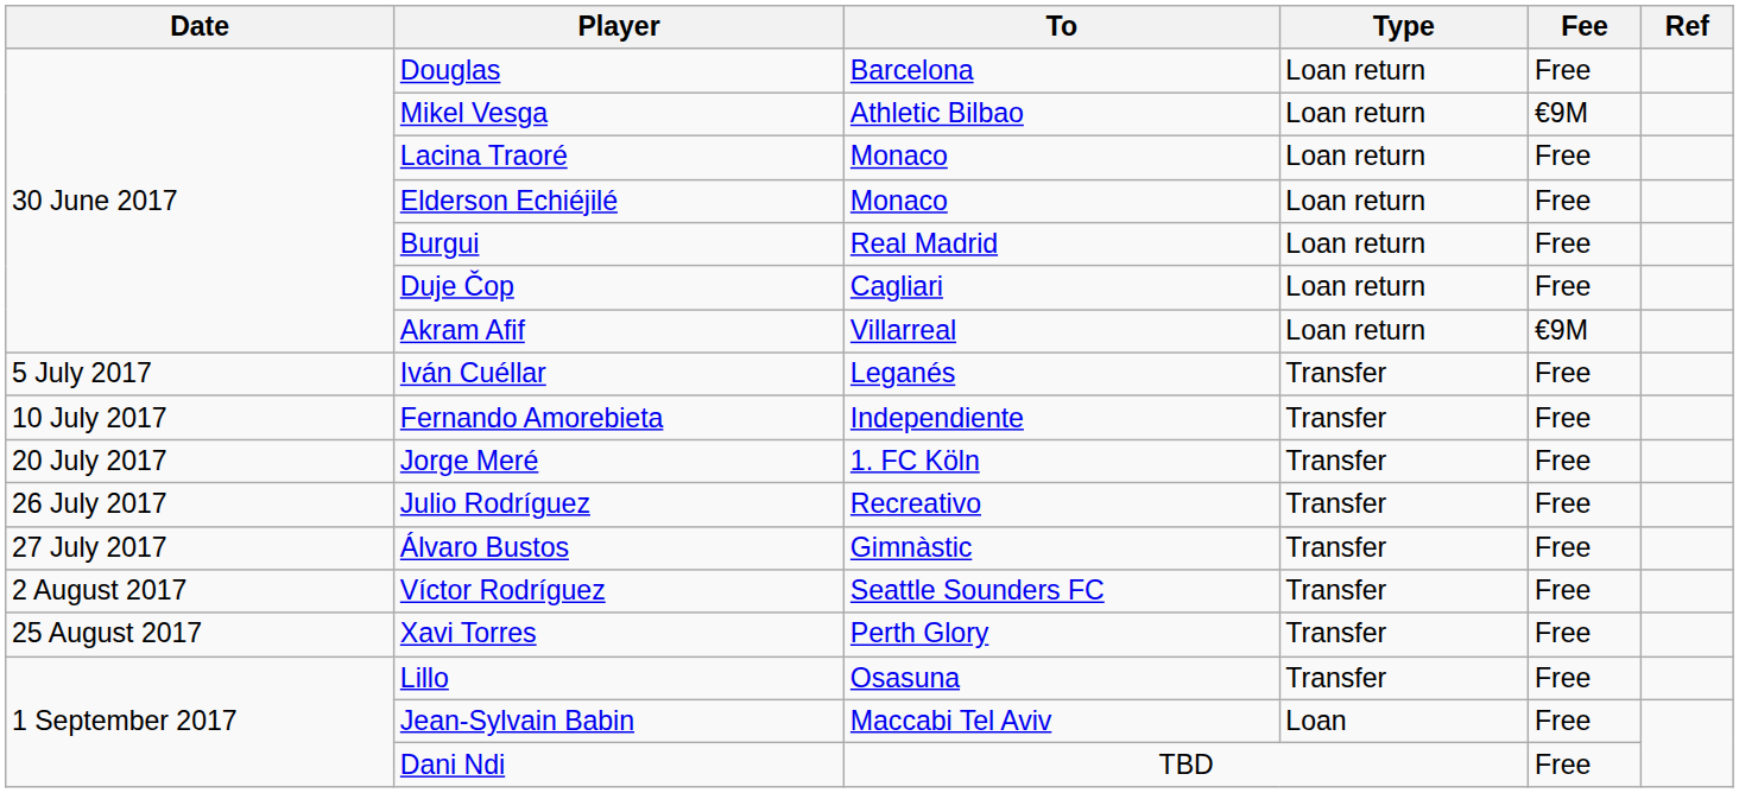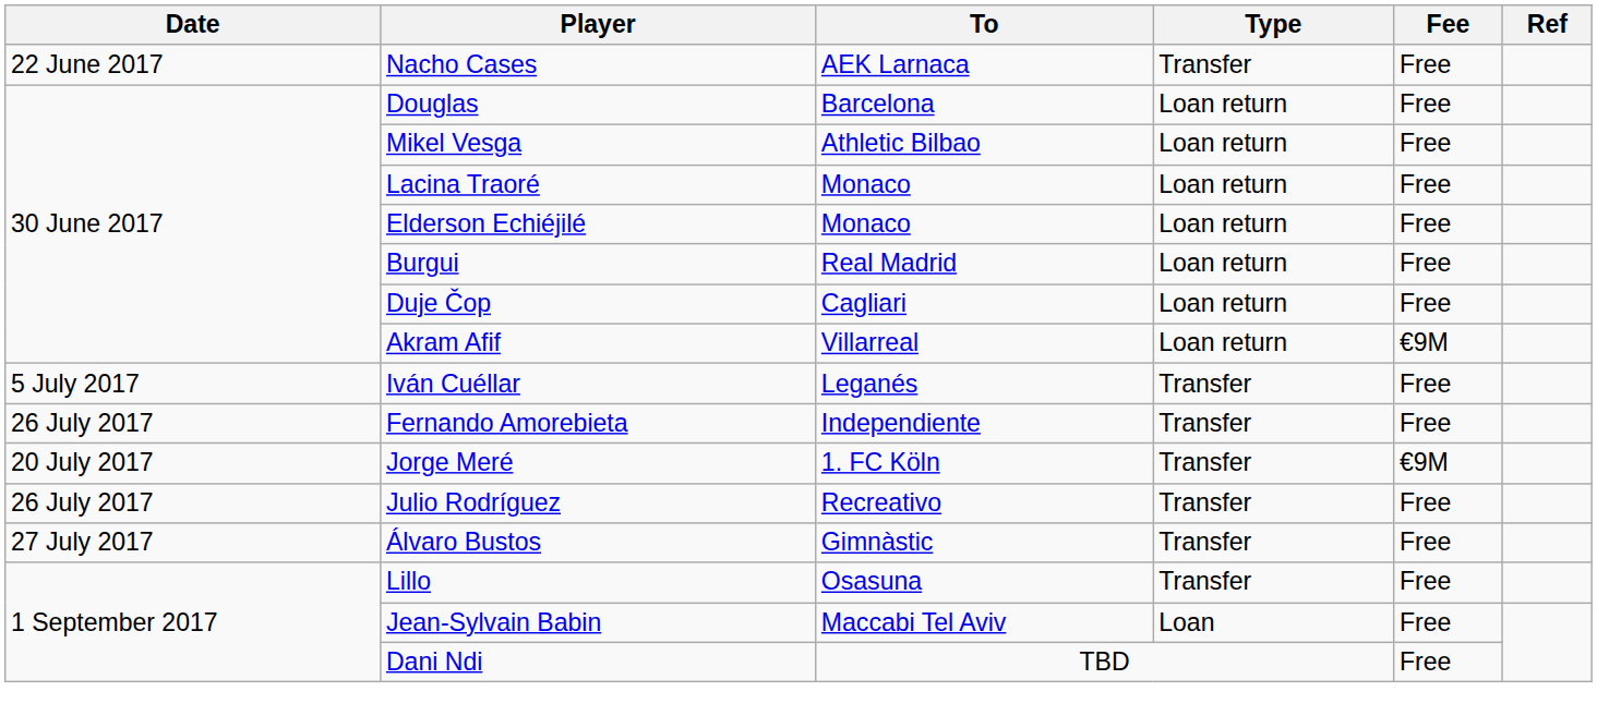+ row: 22 June 2017 | Nacho Cases | AEK Larnaca | Transfer | Free
Mikel Vesga | Fee: €9M -> Free
Fernando Amorebieta | Date: 10 July 2017 -> 26 July 2017
Jorge Meré | Fee: Free -> €9M
- row: 2 August 2017 | Víctor Rodríguez | Seattle Sounders FC | Transfer | Free
- row: 25 August 2017 | Xavi Torres | Perth Glory | Transfer | Free
